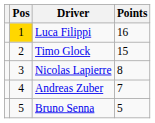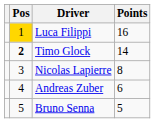Timo Glock | Pos: normal -> bold
Timo Glock | Points: 15 -> 14
Andreas Zuber | Points: 7 -> 6
